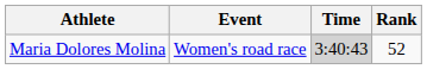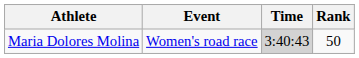Maria Dolores Molina | Rank: 52 -> 50
